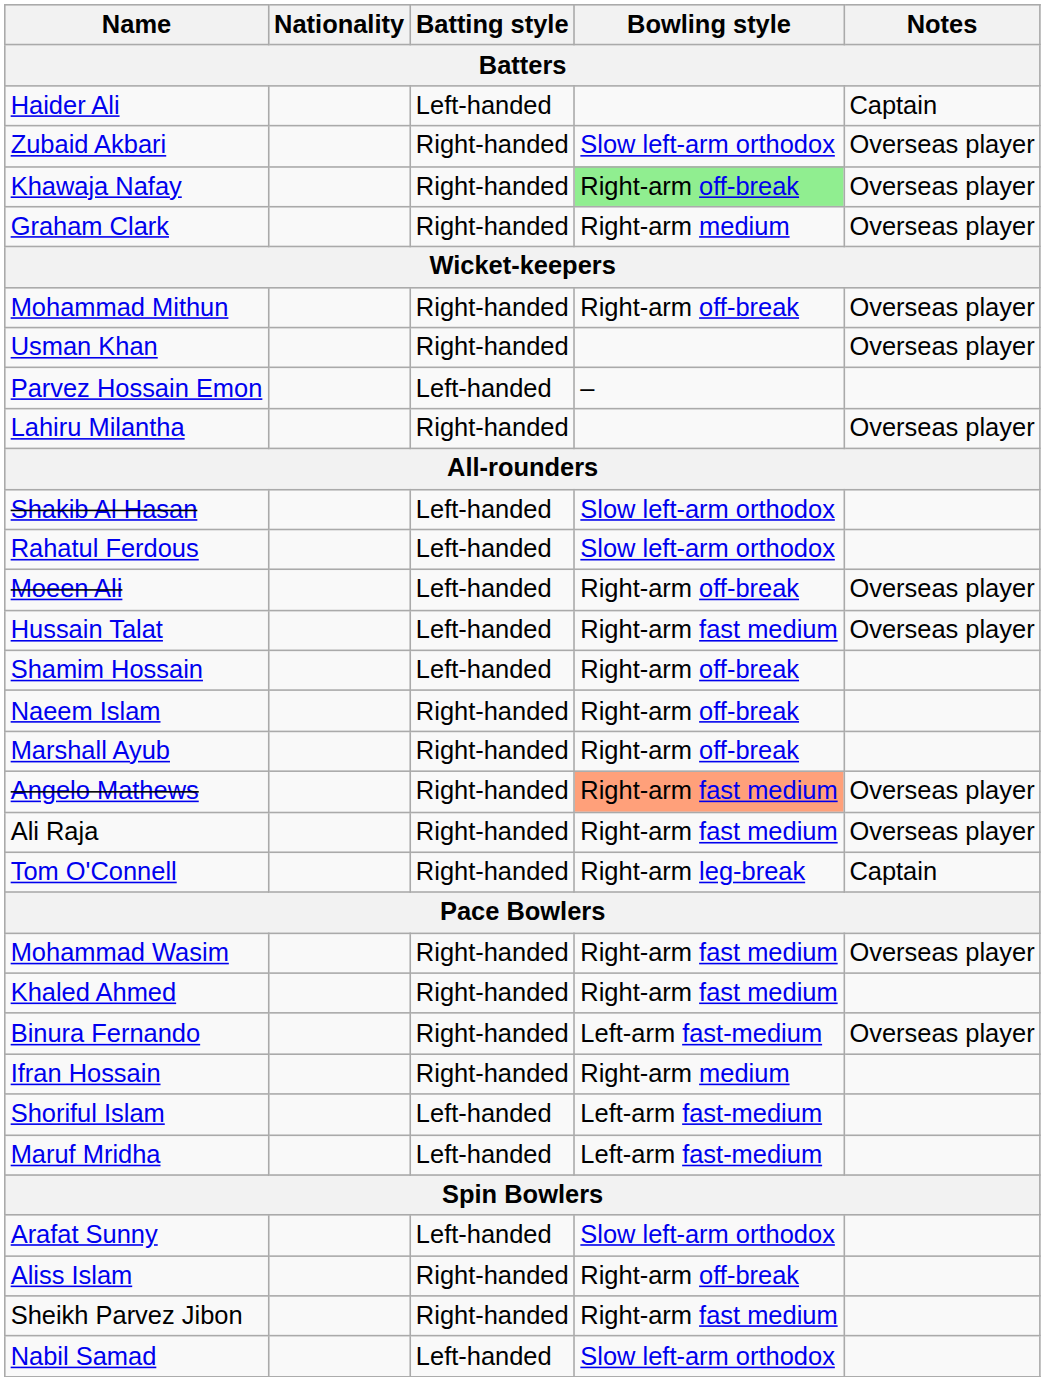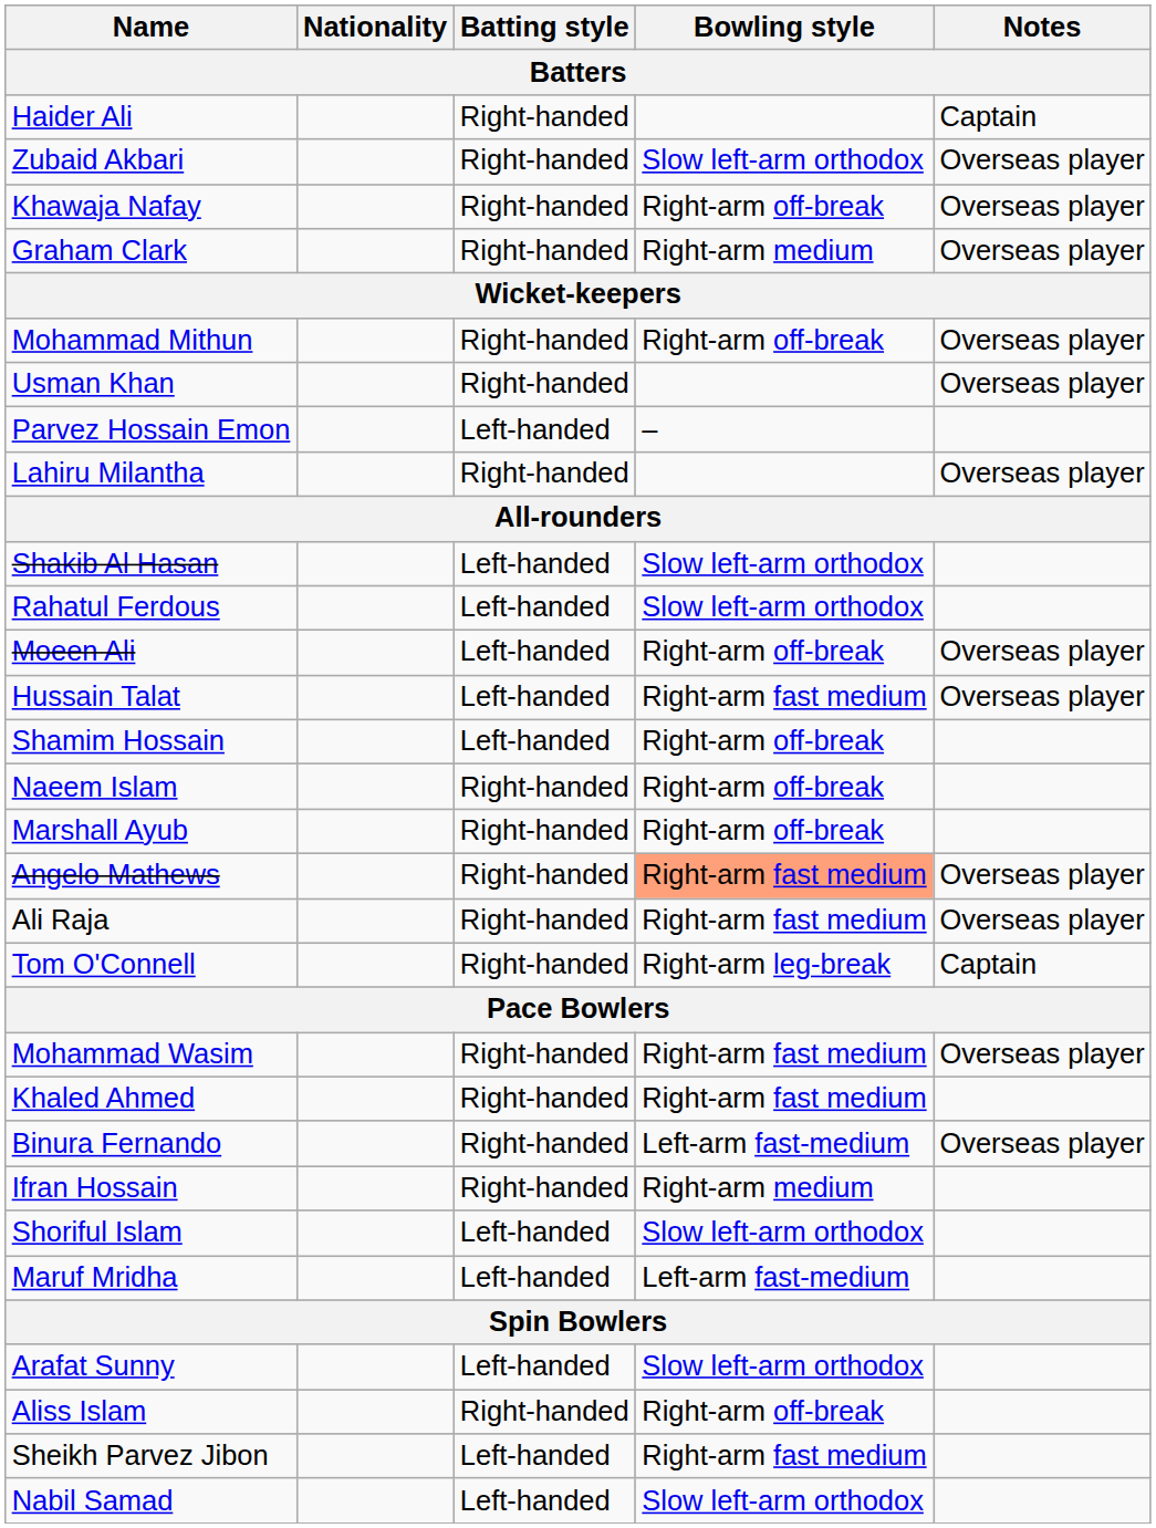Haider Ali | Batting style: Left-handed -> Right-handed
Khawaja Nafay | Bowling style: lightgreen background -> no background
Shoriful Islam | Bowling style: Left-arm fast-medium -> Slow left-arm orthodox
Sheikh Parvez Jibon | Batting style: Right-handed -> Left-handed
